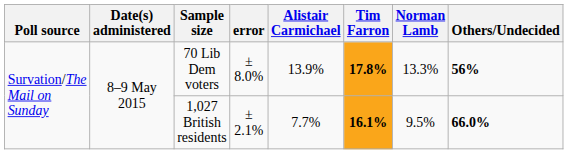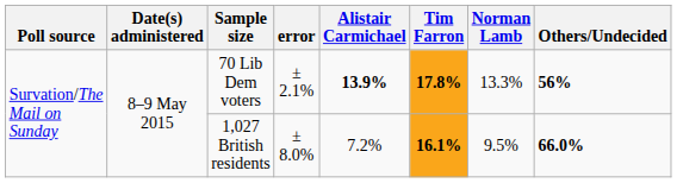70 Lib Dem voters | error: ± 8.0% -> ± 2.1%
70 Lib Dem voters | Alistair Carmichael: normal -> bold
1,027 British residents | error: ± 2.1% -> ± 8.0%
1,027 British residents | Alistair Carmichael: 7.7% -> 7.2%
